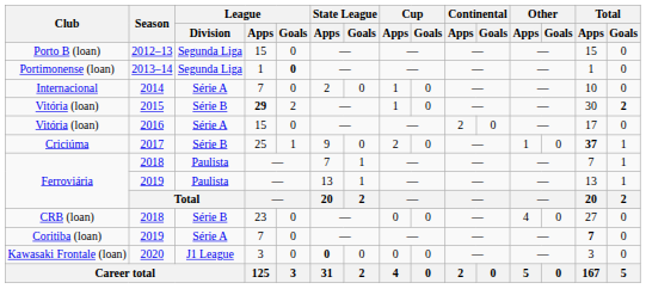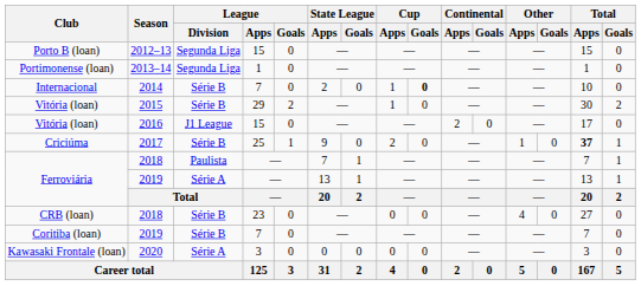Portimonense (loan) | League / Goals: bold -> normal
Internacional | League / Division: Série A -> Série B
Internacional | Cup / Goals: normal -> bold
Vitória (loan) / 2015 | League / Apps: bold -> normal
Vitória (loan) / 2015 | Total / Goals: bold -> normal
Vitória (loan) / 2016 | League / Division: Série A -> J1 League
Ferroviária / 2019 | League / Division: Paulista -> Série A
Coritiba (loan) | League / Division: Série A -> Série B
Coritiba (loan) | Total / Apps: bold -> normal
Kawasaki Frontale (loan) | League / Division: J1 League -> Série A
Kawasaki Frontale (loan) | State League / Apps: bold -> normal
